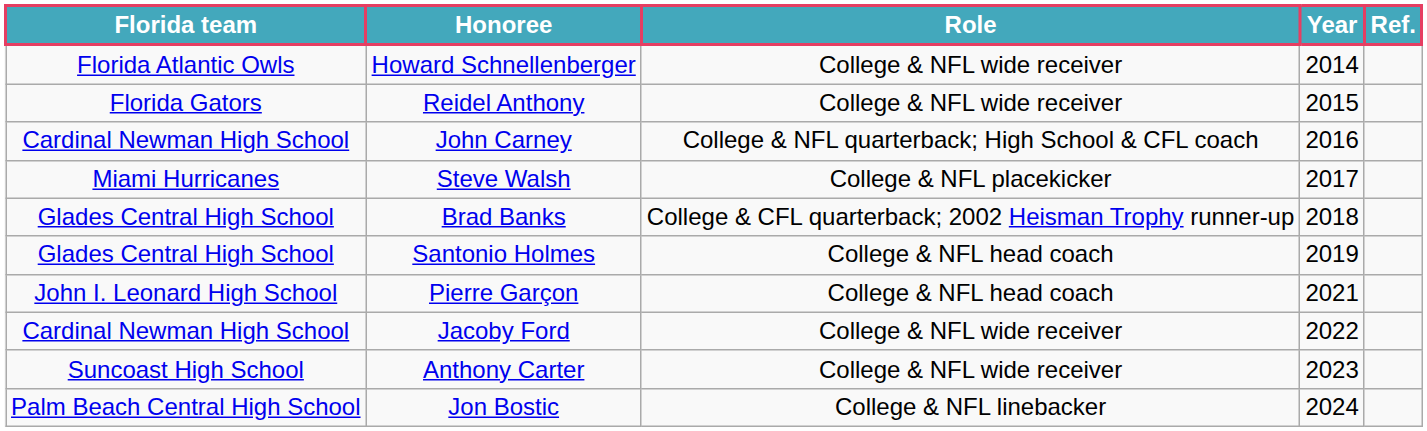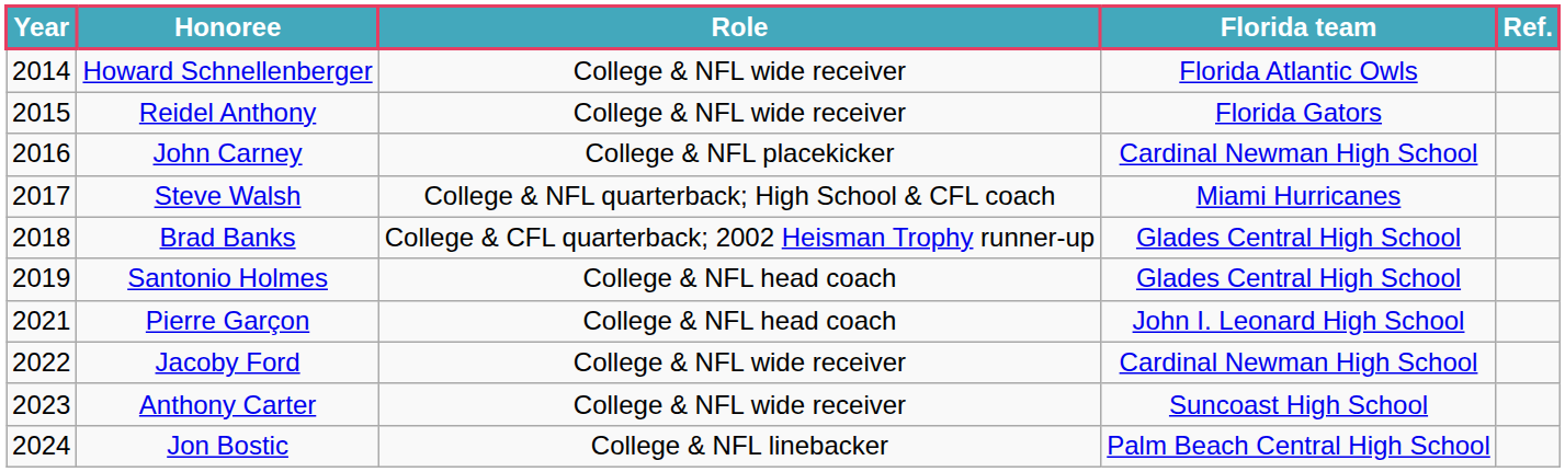columns swapped: Year <-> Florida team
John Carney | Role: College & NFL quarterback; High School & CFL coach -> College & NFL placekicker
Steve Walsh | Role: College & NFL placekicker -> College & NFL quarterback; High School & CFL coach
